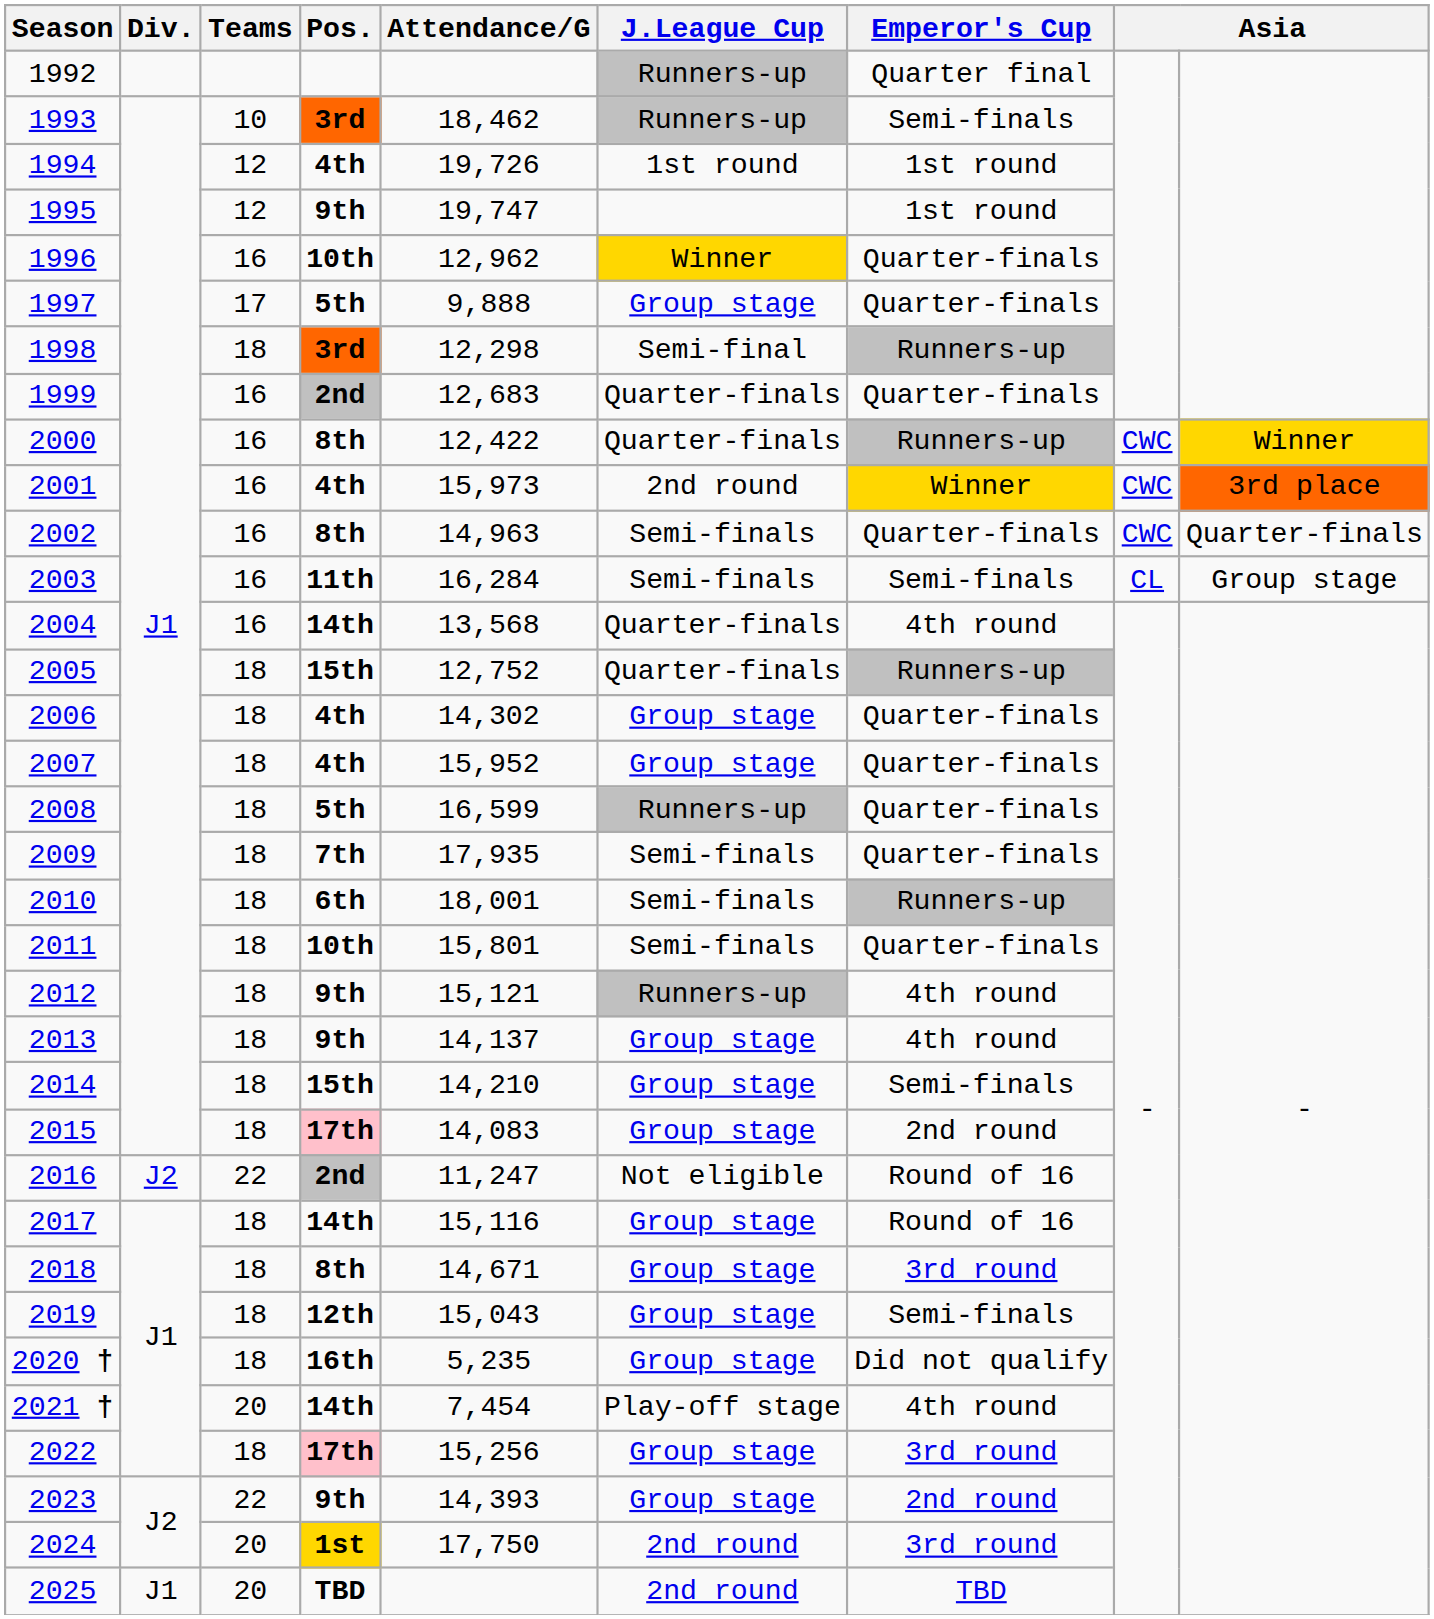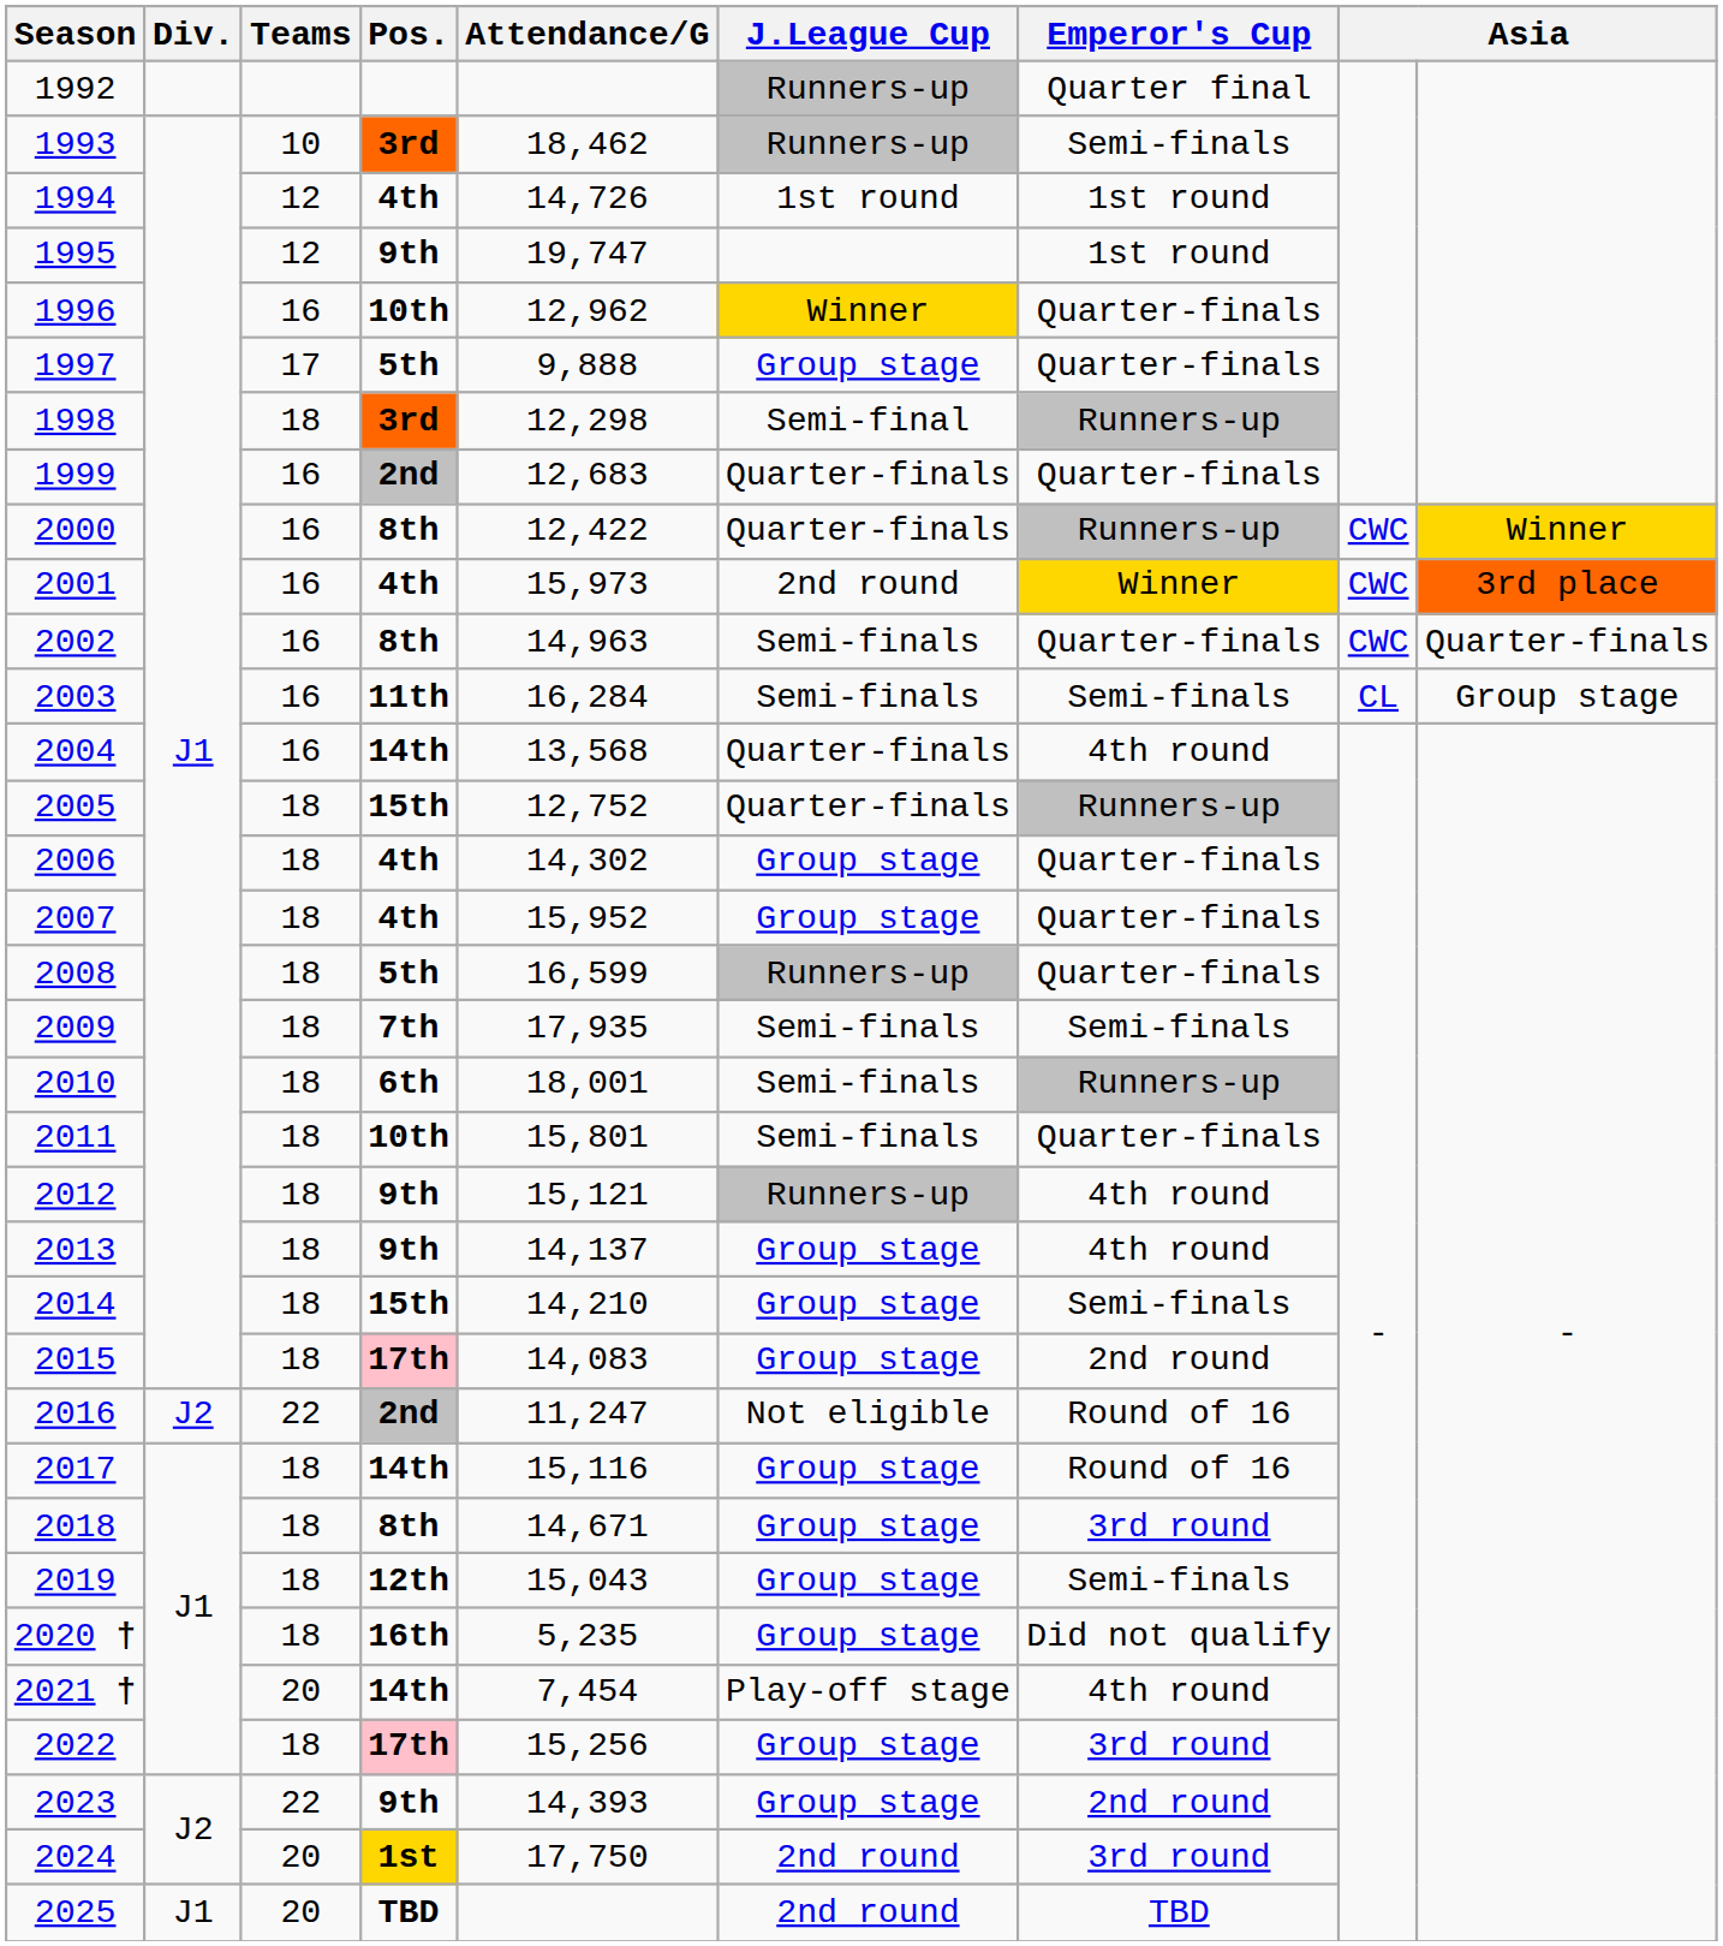1994 | Attendance/G: 19,726 -> 14,726
2009 | Emperor's Cup: Quarter-finals -> Semi-finals
